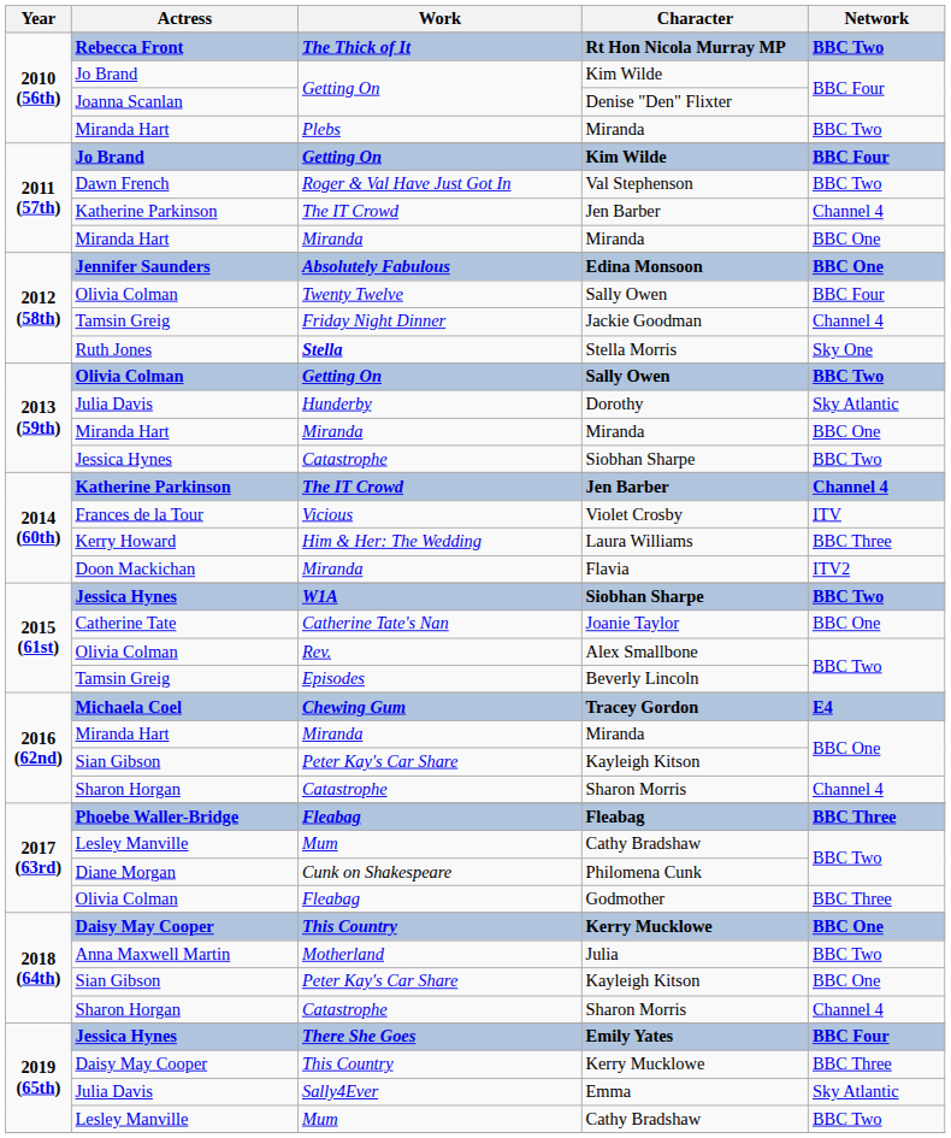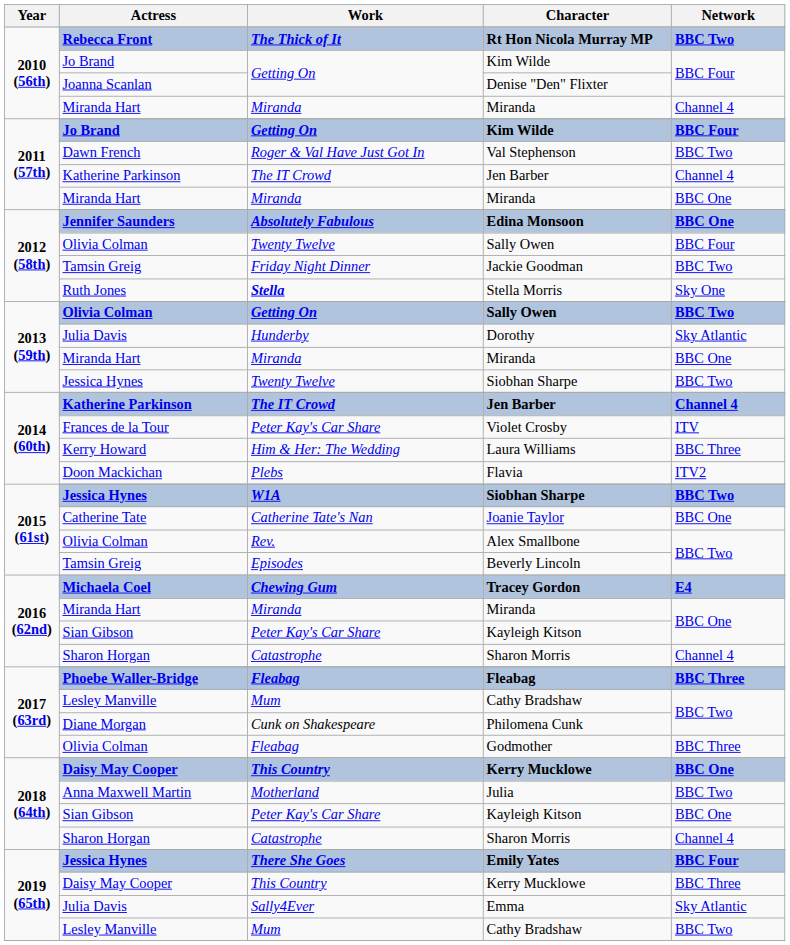2010 (56th) / Miranda | Work: Plebs -> Miranda
2010 (56th) / Miranda | Network: BBC Two -> Channel 4
Jackie Goodman | Network: Channel 4 -> BBC Two
2013 (59th) / Siobhan Sharpe | Work: Catastrophe -> Twenty Twelve
Violet Crosby | Work: Vicious -> Peter Kay's Car Share
Flavia | Work: Miranda -> Plebs
